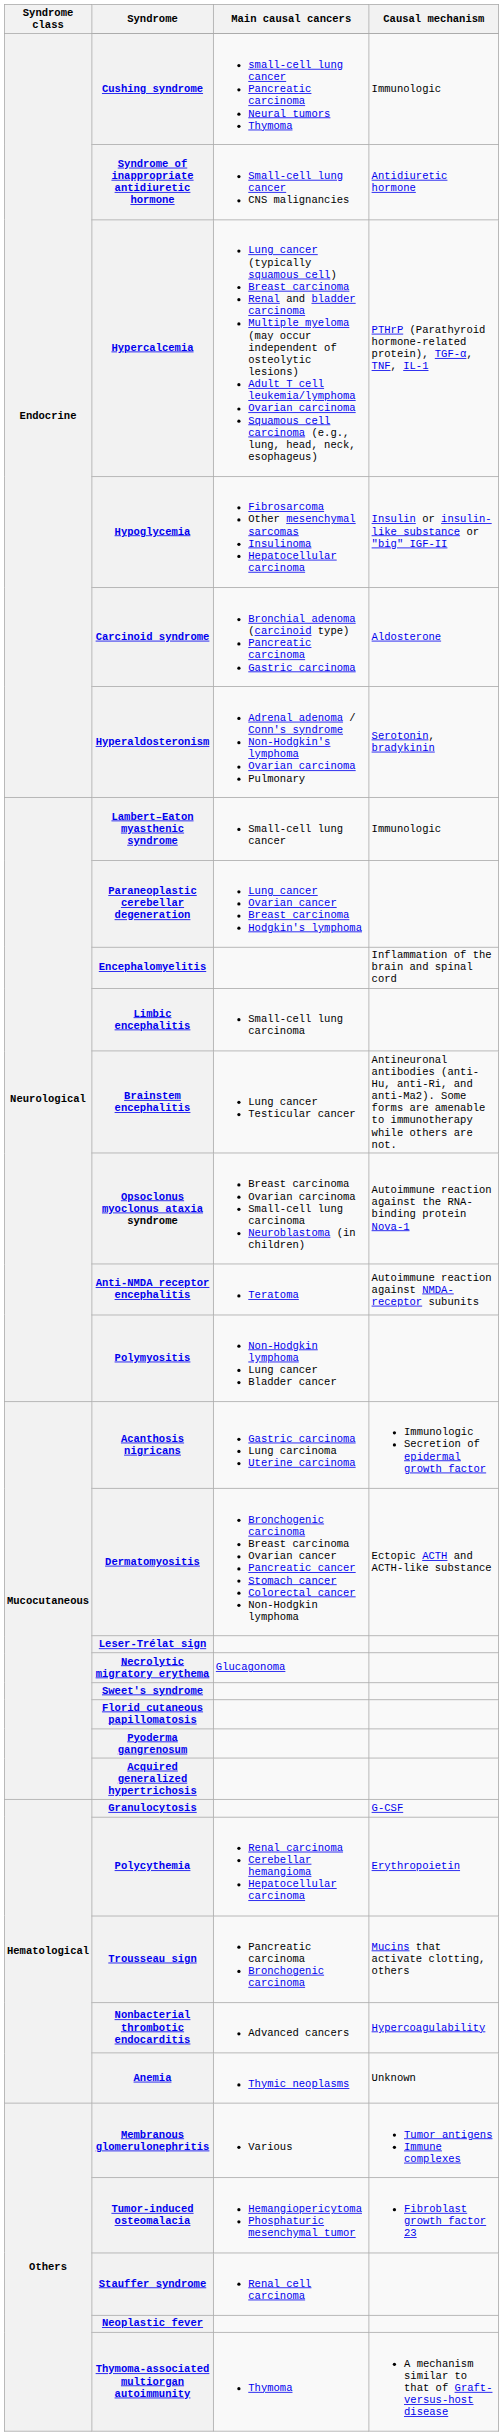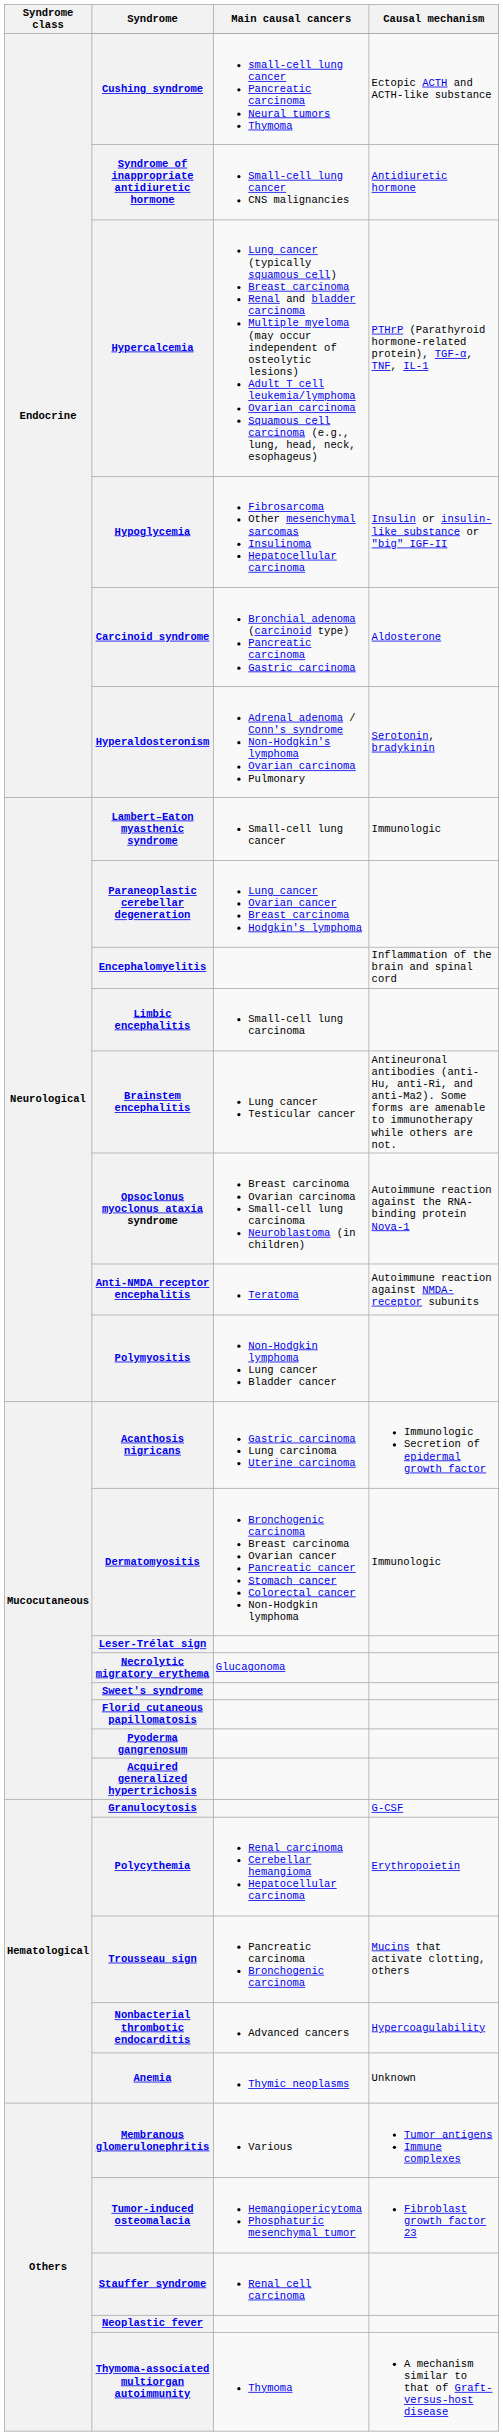Cushing syndrome | Causal mechanism: Immunologic -> Ectopic ACTH and ACTH-like substance
Dermatomyositis | Causal mechanism: Ectopic ACTH and ACTH-like substance -> Immunologic
